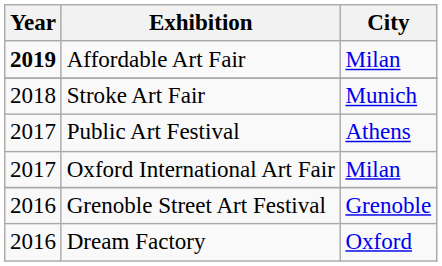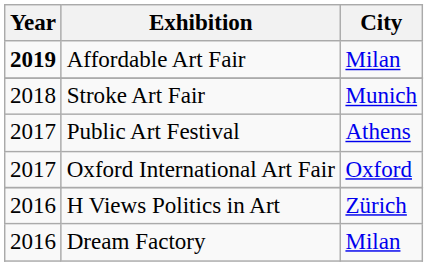Oxford International Art Fair | City: Milan -> Oxford
+ row: 2016 | H Views Politics in Art | Zürich
- row: 2016 | Grenoble Street Art Festival | Grenoble
Dream Factory | City: Oxford -> Milan
